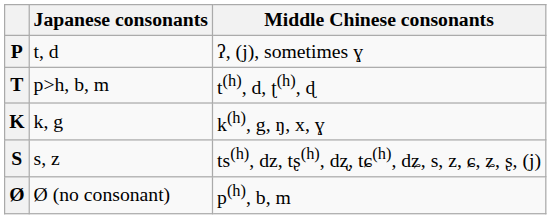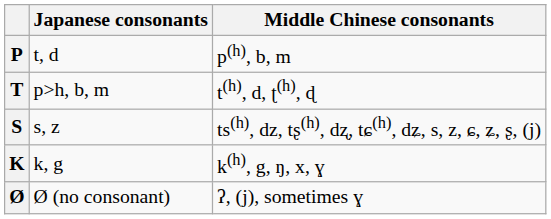P | Middle Chinese consonants: ʔ, (j), sometimes ɣ -> p(h), b, m
rows swapped: S <-> K
Ø | Middle Chinese consonants: p(h), b, m -> ʔ, (j), sometimes ɣ
